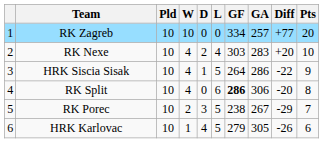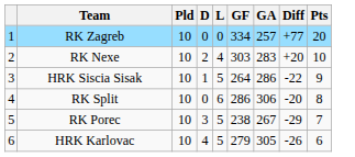- column: W | 10 | 4 | 4 | 4 | 2 | 1
RK Split | GF: bold -> normal
